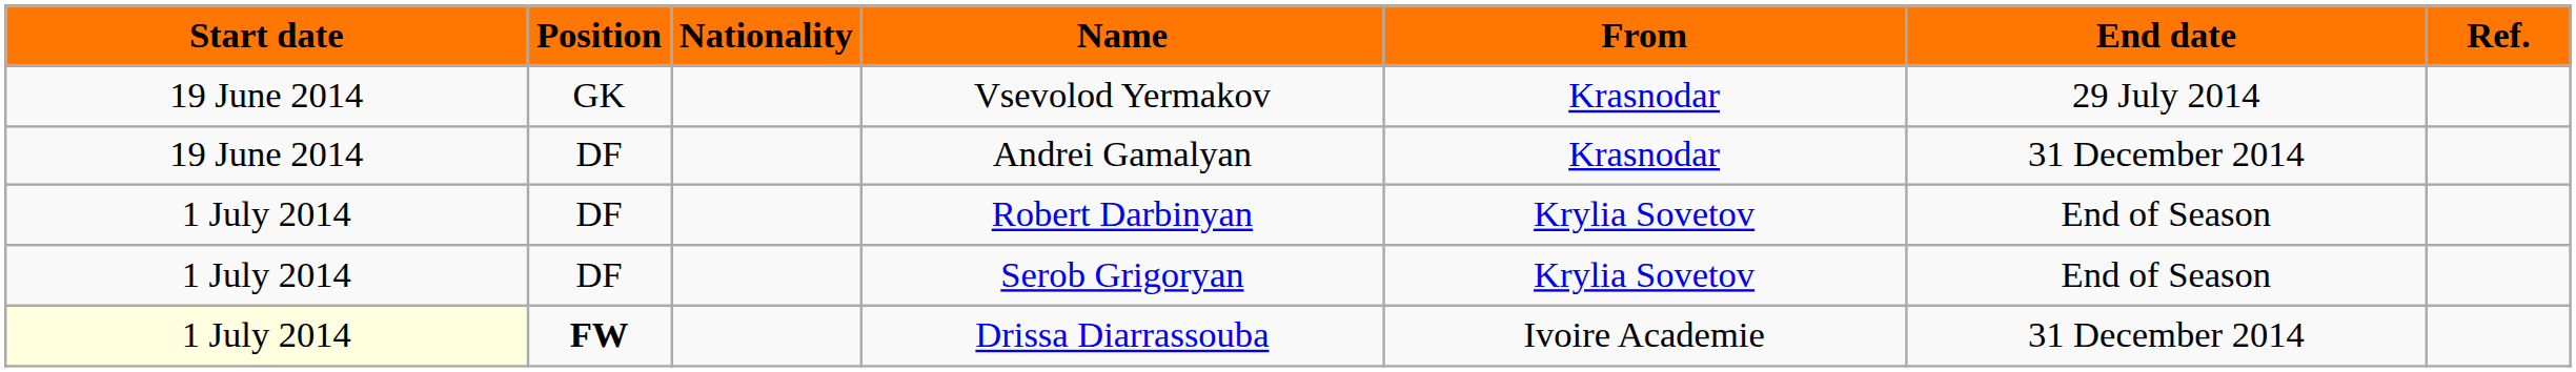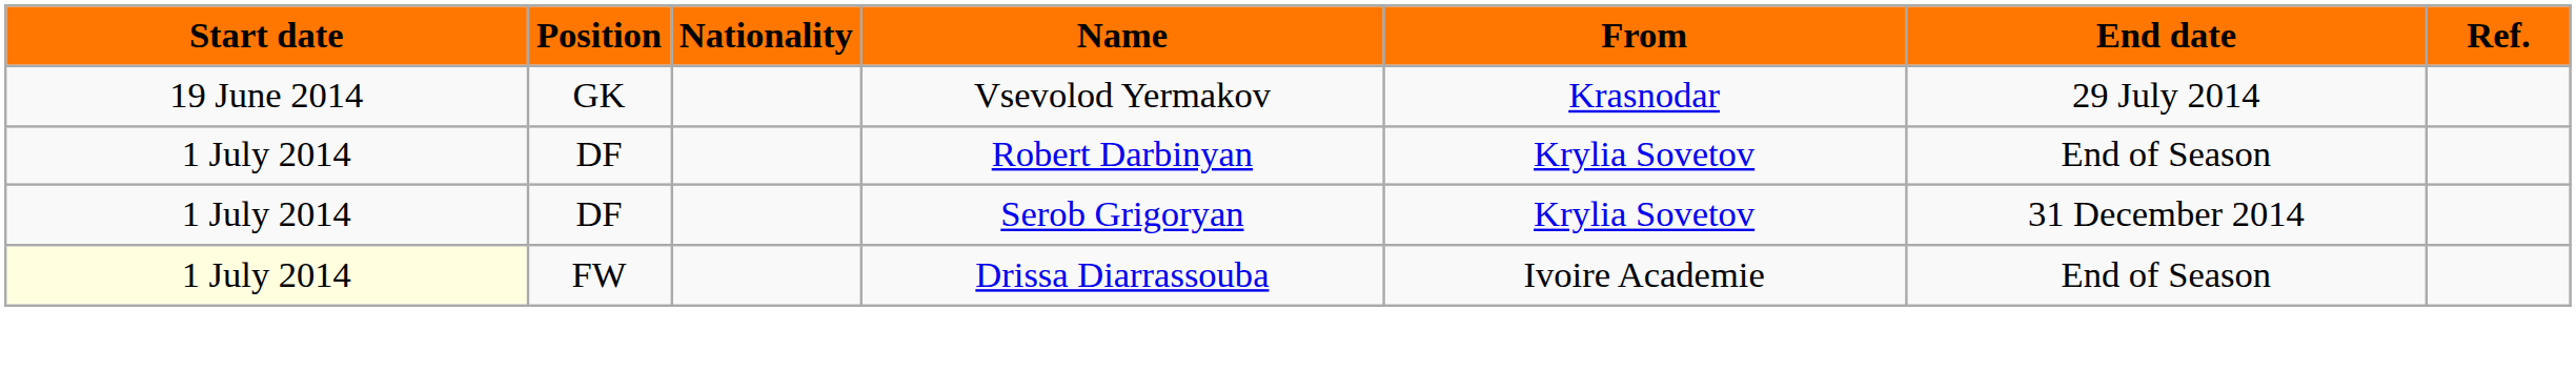- row: 19 June 2014 | DF | Andrei Gamalyan | Krasnodar | 31 December 2014
Serob Grigoryan | End date: End of Season -> 31 December 2014
Drissa Diarrassouba | Position: bold -> normal
Drissa Diarrassouba | End date: 31 December 2014 -> End of Season
